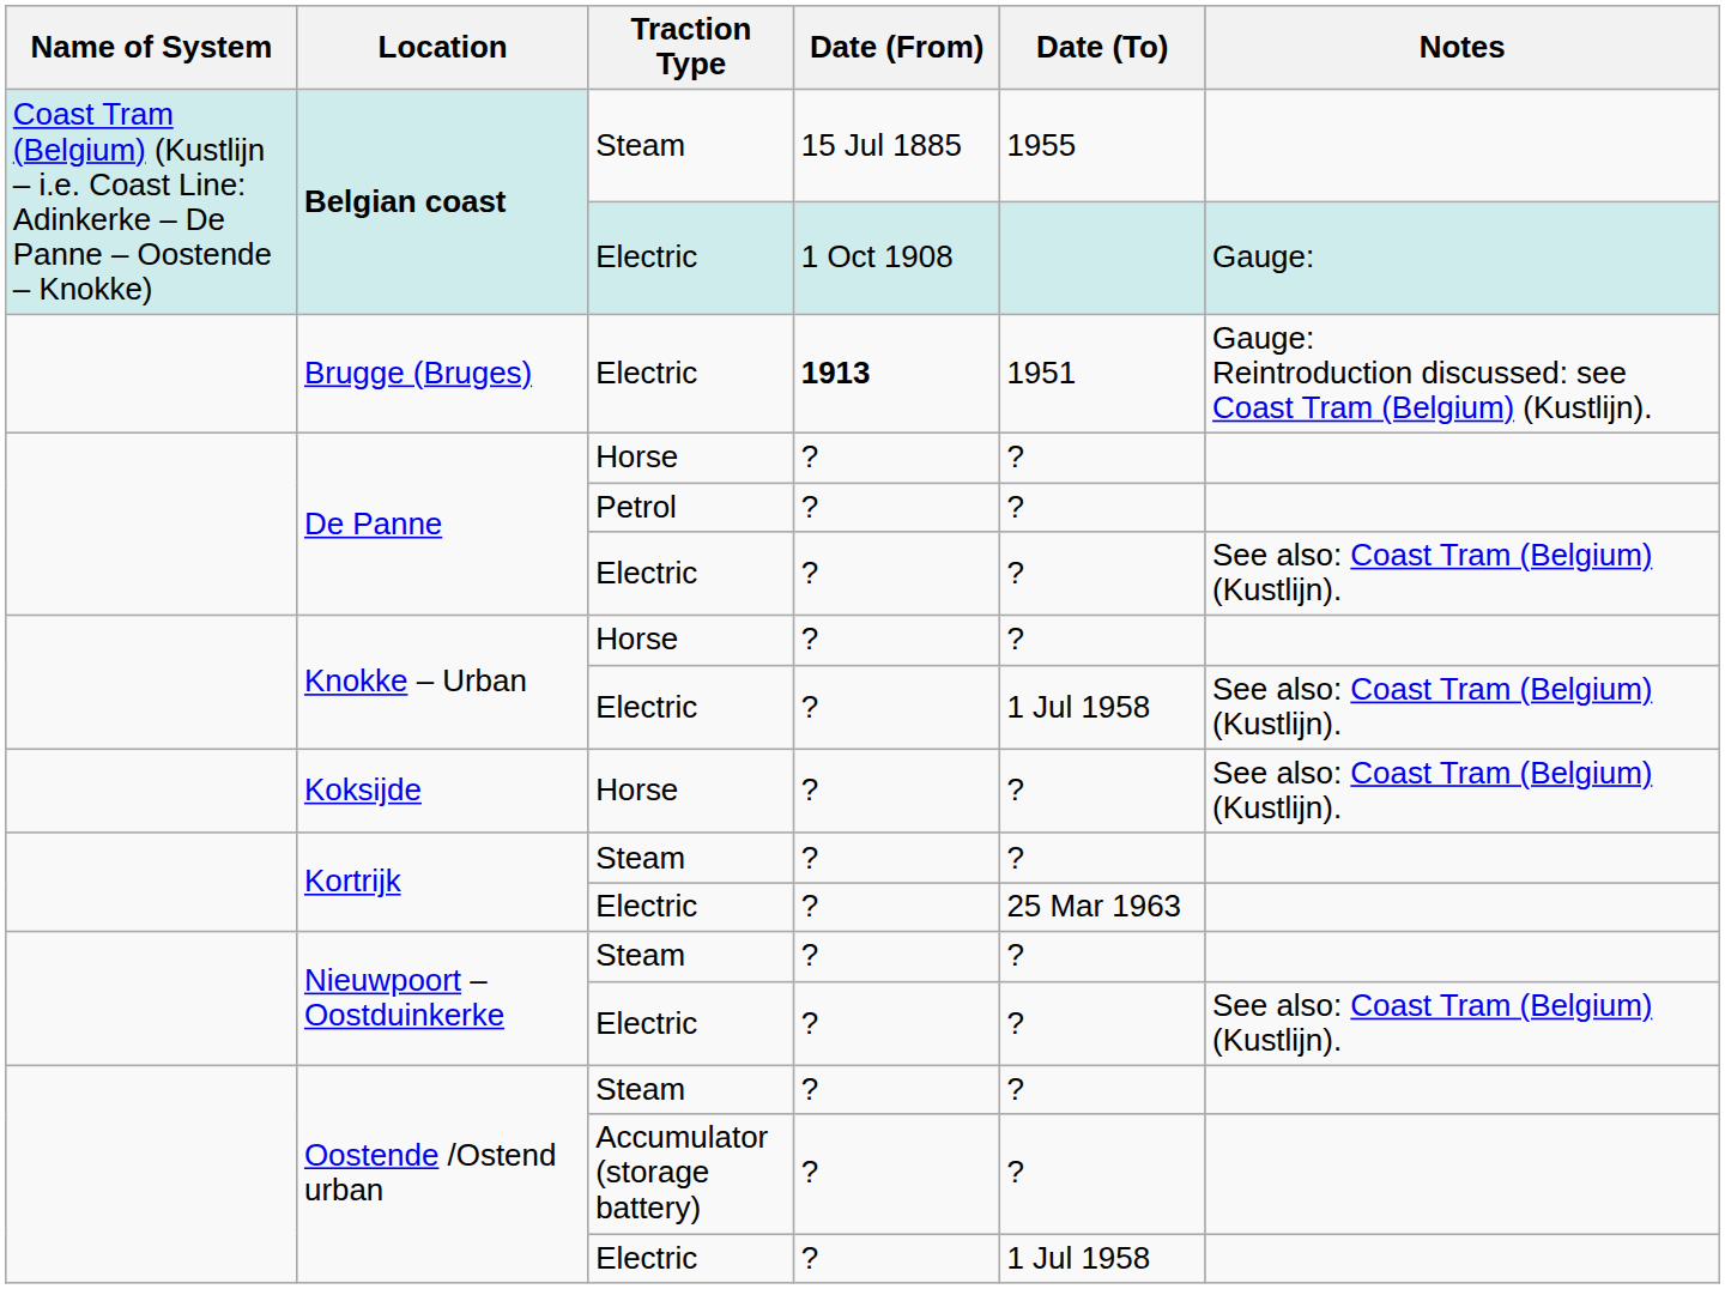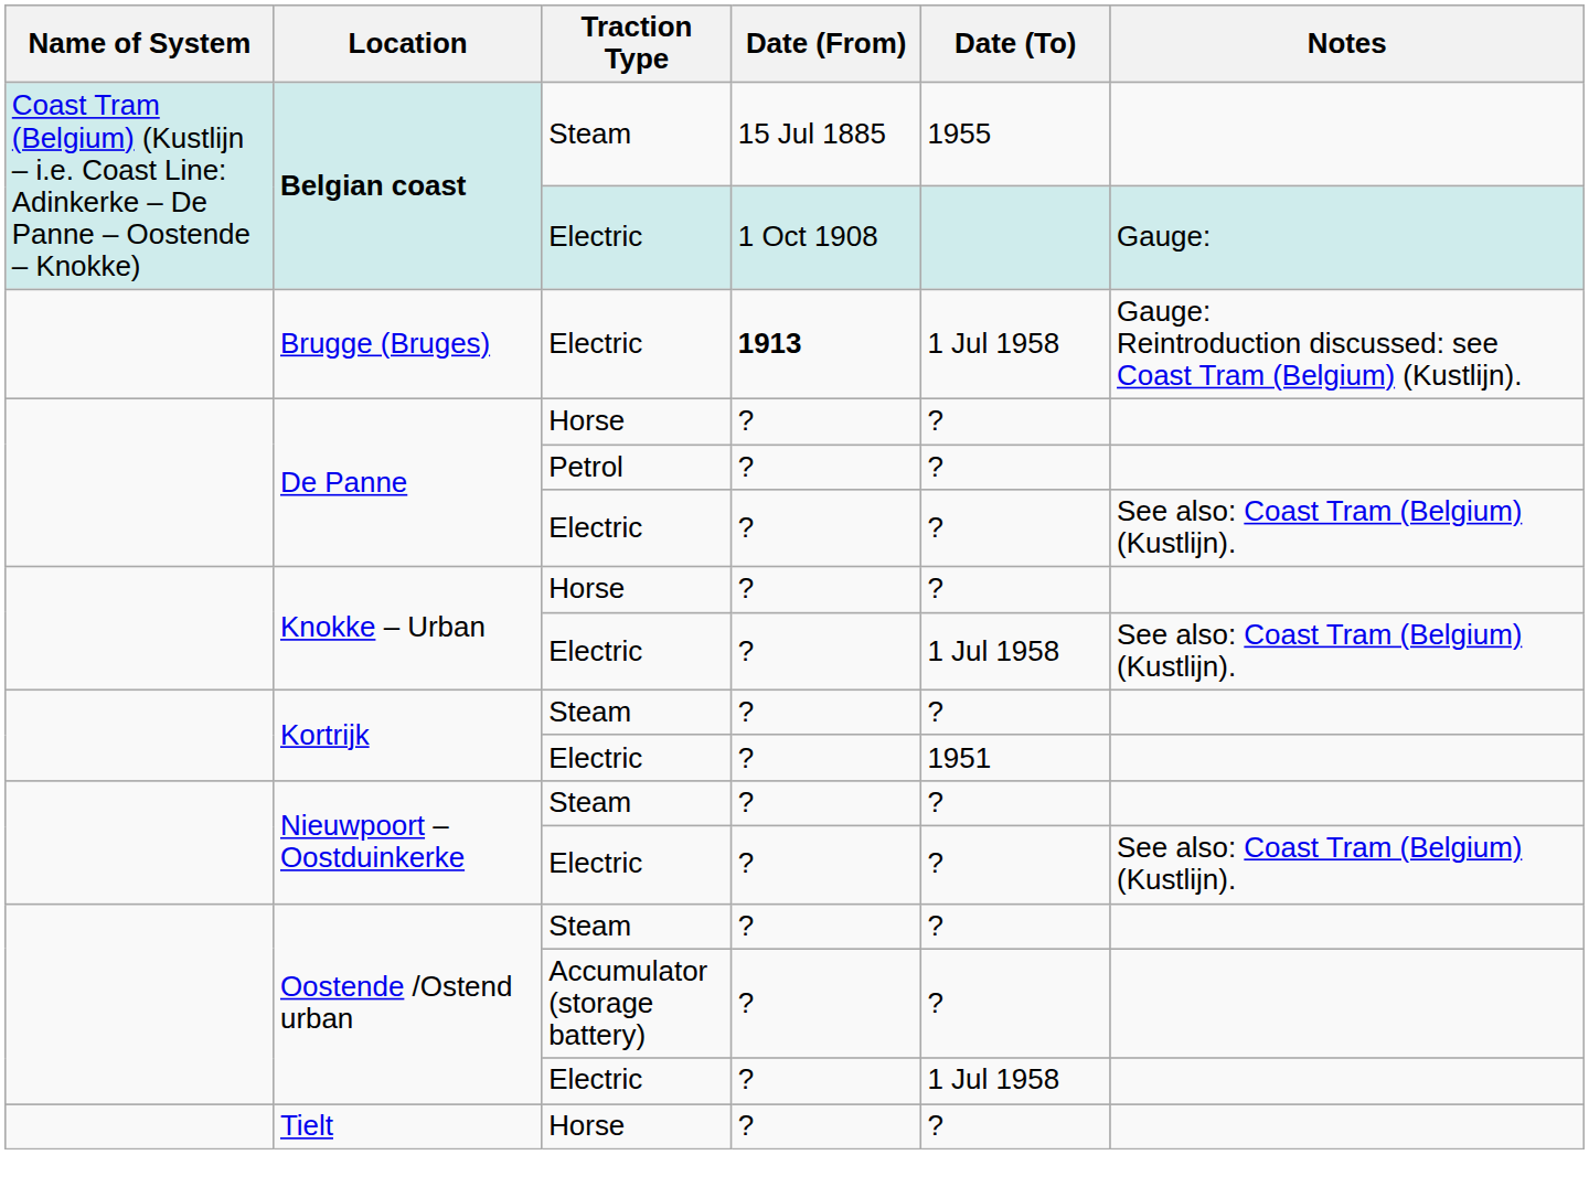Brugge (Bruges) | Date (To): 1951 -> 1 Jul 1958
- row: Koksijde | Horse | ? | ? | See also: Coast Tram (Belgium) (Kustlijn).
Kortrijk / Electric | Date (To): 25 Mar 1963 -> 1951
+ row: Tielt | Horse | ? | ?
